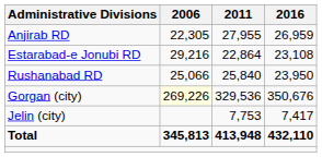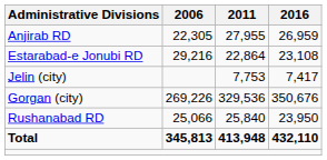rows swapped: Rushanabad RD <-> Jelin (city)
Gorgan (city) | 2006: lightyellow background -> no background
